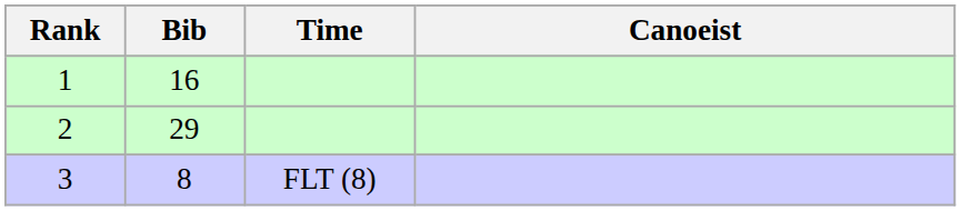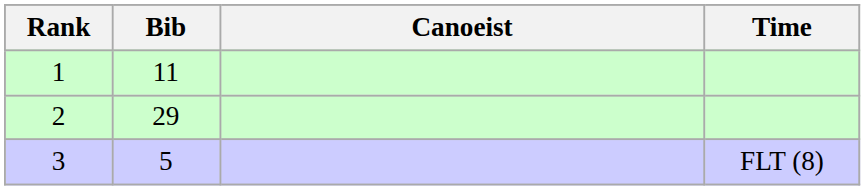columns swapped: Canoeist <-> Time
1 | Bib: 16 -> 11
3 | Bib: 8 -> 5
